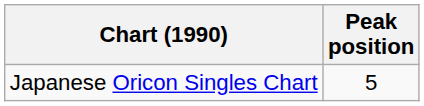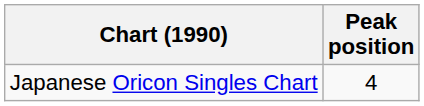Japanese Oricon Singles Chart | Peak position: 5 -> 4
